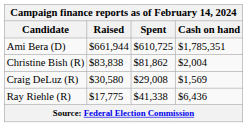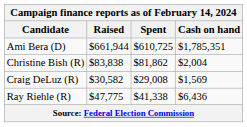Craig DeLuz (R) | Raised: $30,580 -> $30,582
Ray Riehle (R) | Raised: $17,775 -> $47,775
